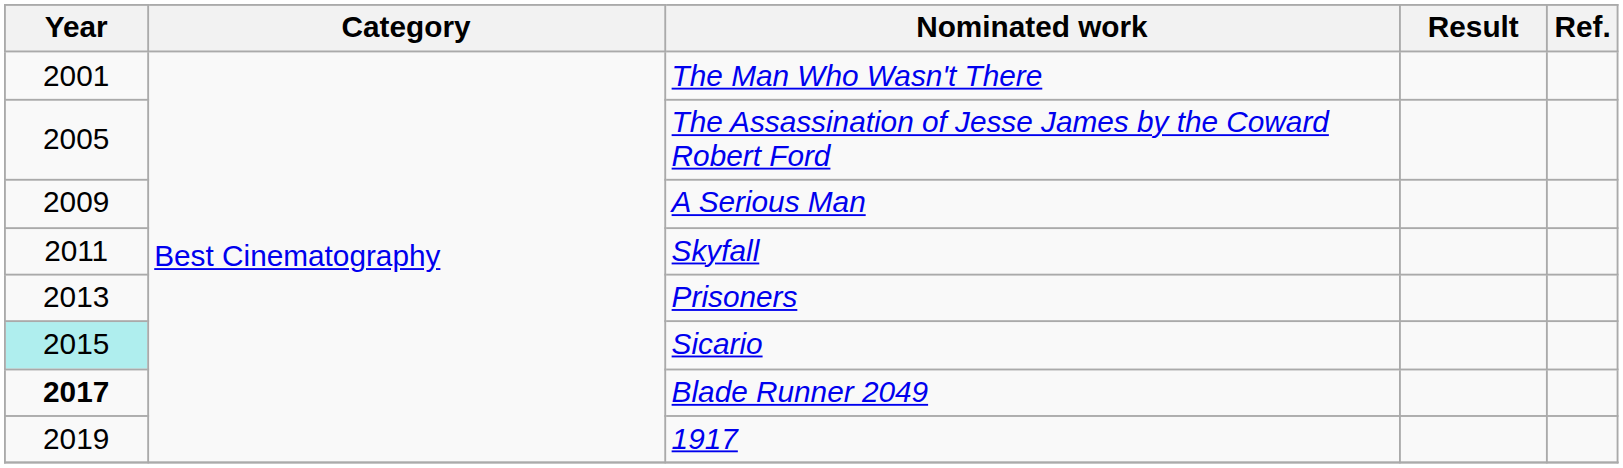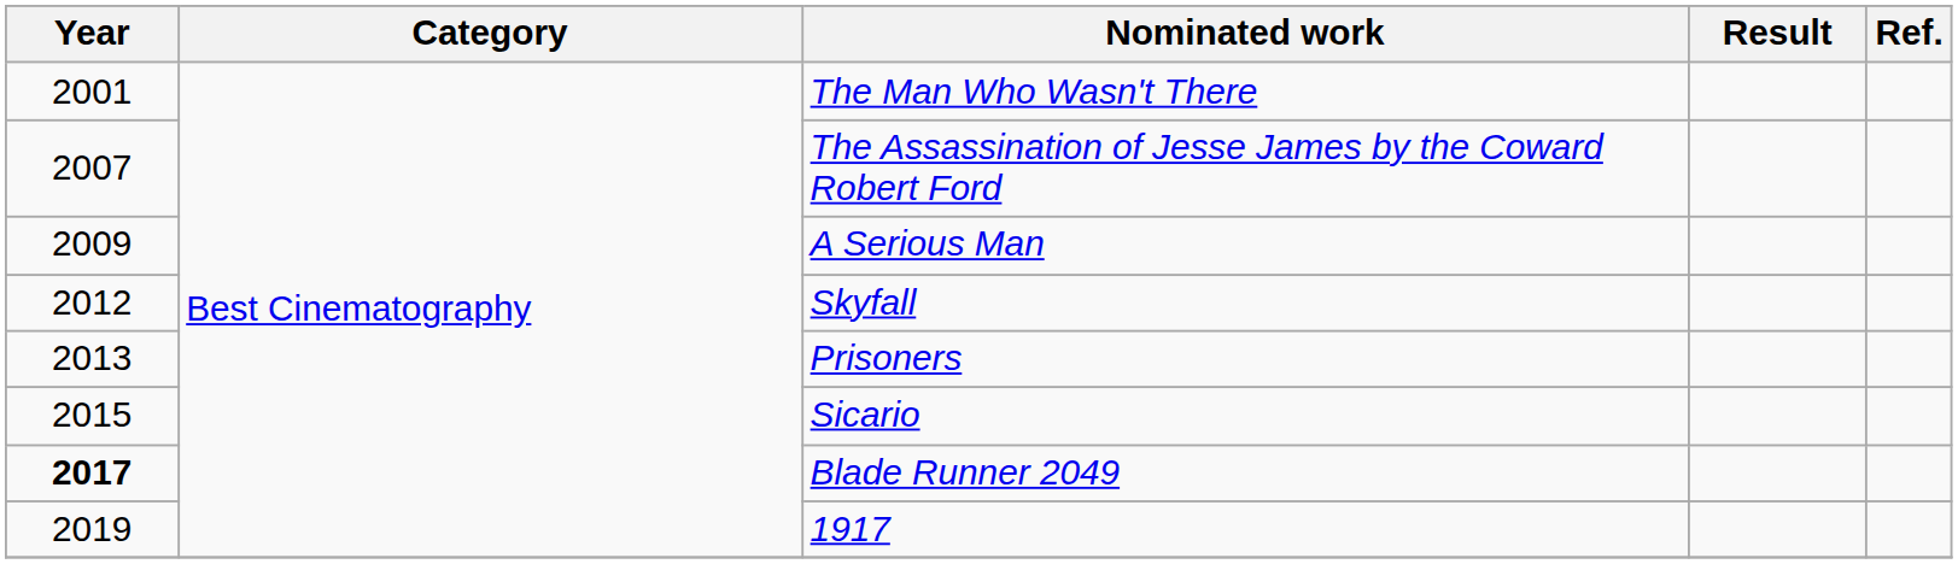The Assassination of Jesse James by the Coward Robert Ford | Year: 2005 -> 2007
Skyfall | Year: 2011 -> 2012
Sicario | Year: paleturquoise background -> no background
